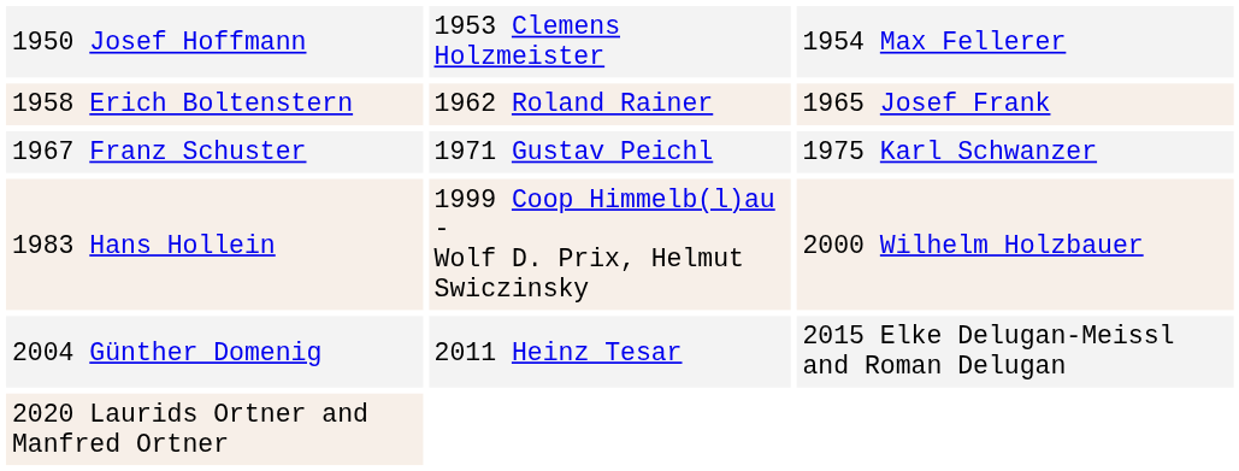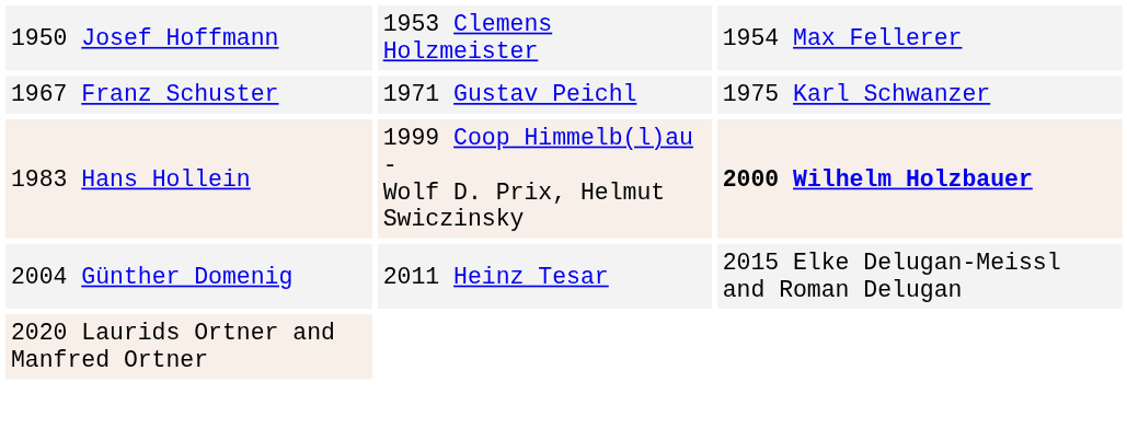- row: 1958 Erich Boltenstern | 1962 Roland Rainer | 1965 Josef Frank
1983 Hans Hollein | column 3: normal -> bold
